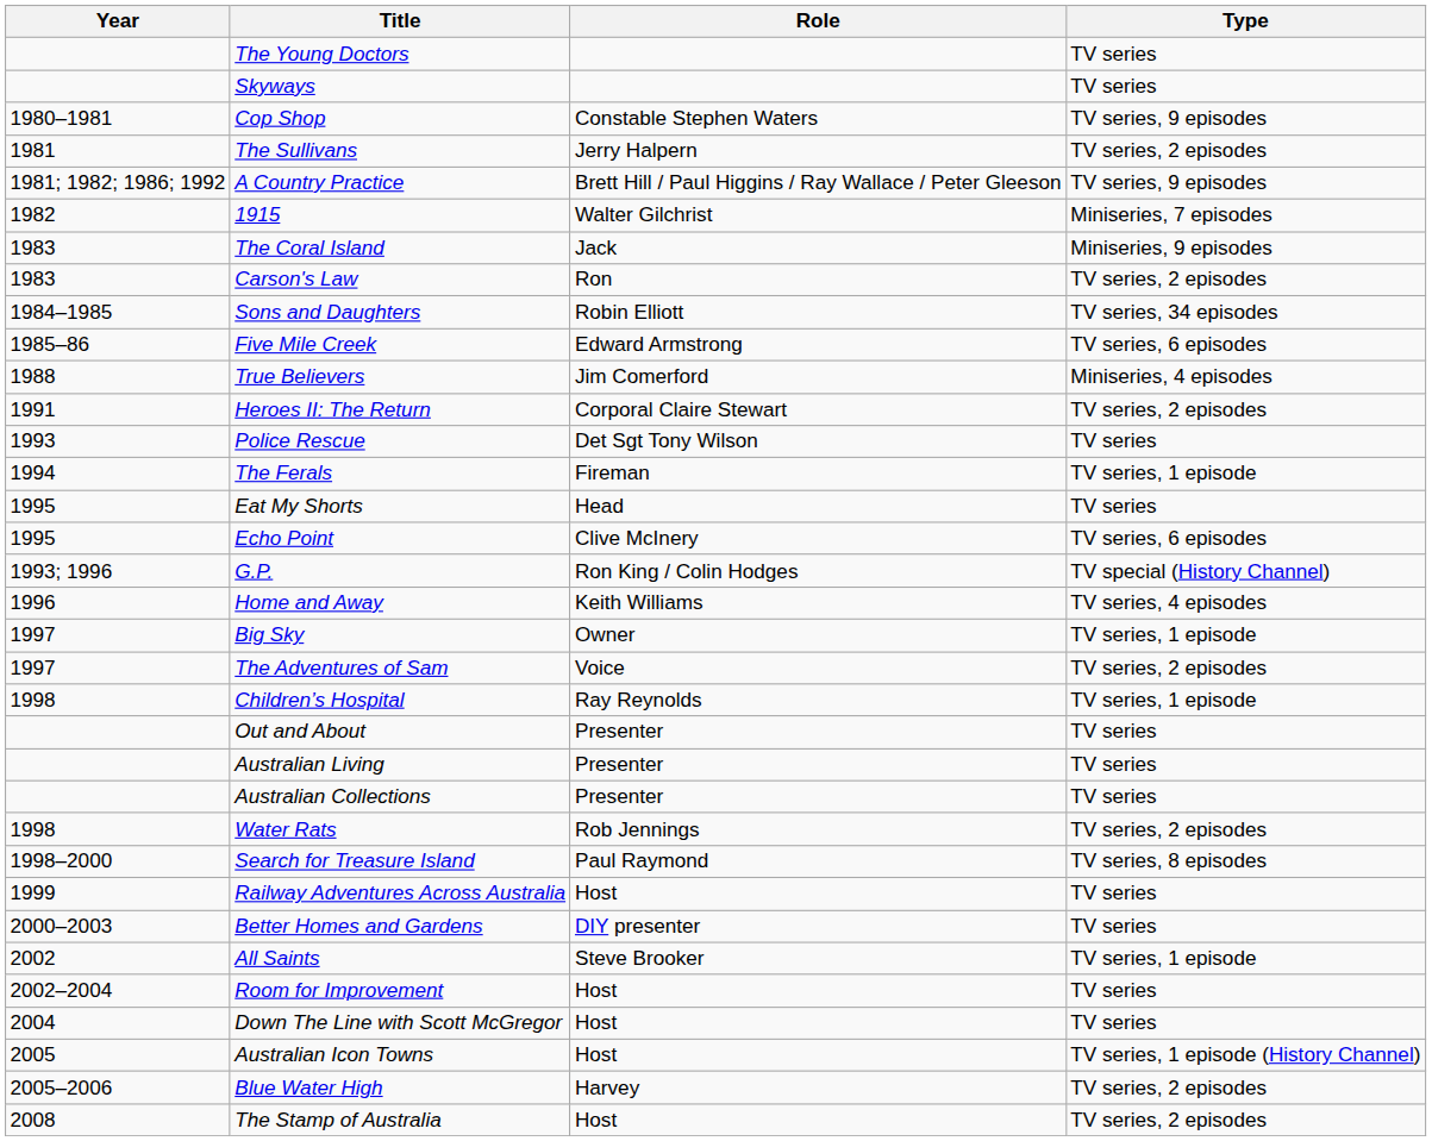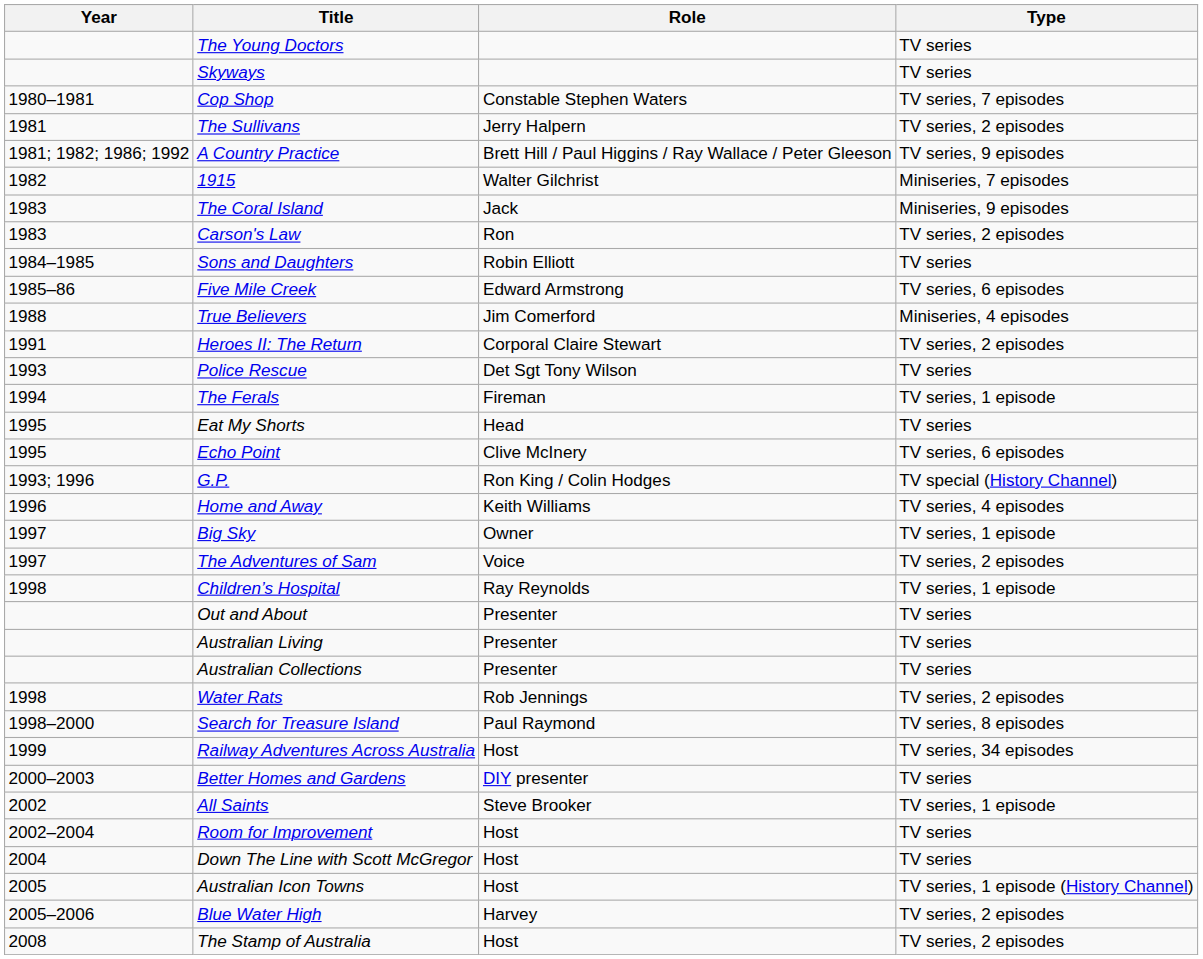Cop Shop | Type: TV series, 9 episodes -> TV series, 7 episodes
Sons and Daughters | Type: TV series, 34 episodes -> TV series
Railway Adventures Across Australia | Type: TV series -> TV series, 34 episodes
